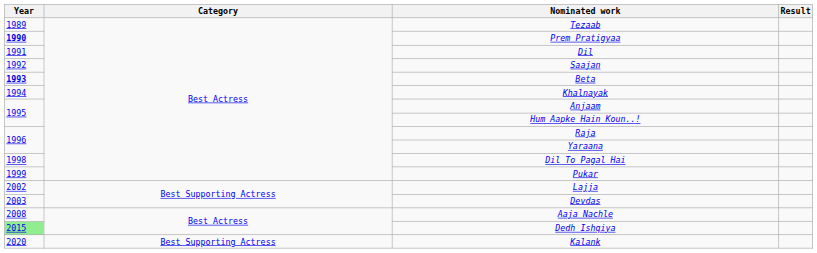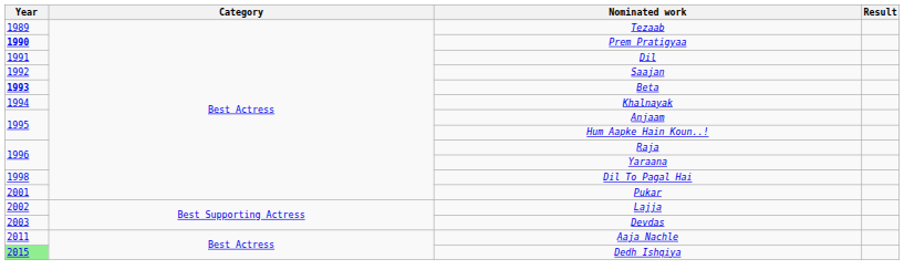Pukar | Year: 1999 -> 2001
Aaja Nachle | Year: 2008 -> 2011
- row: 2020 | Best Supporting Actress | Kalank
